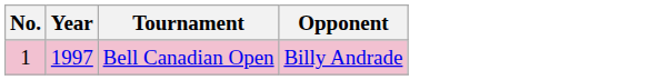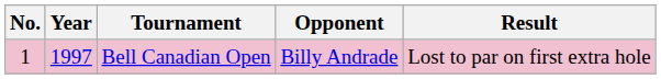+ column: Result | Lost to par on first extra hole
